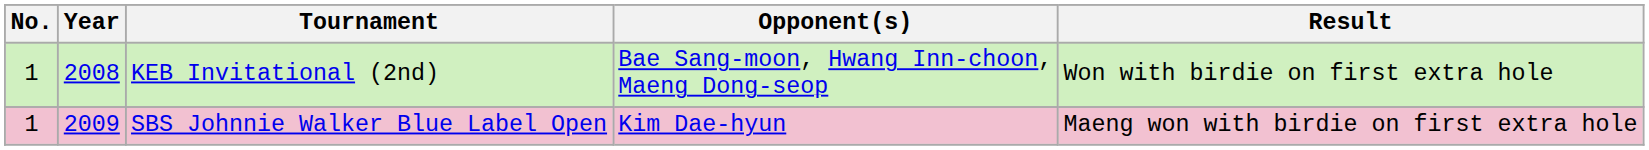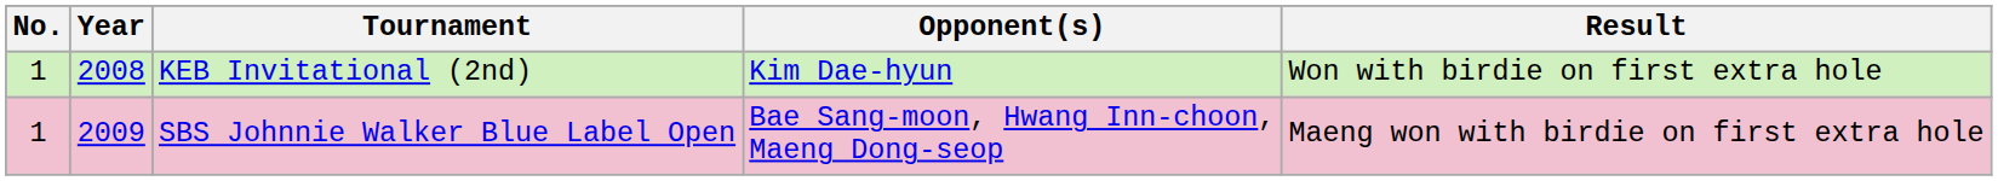KEB Invitational (2nd) | Opponent(s): Bae Sang-moon, Hwang Inn-choon, Maeng Dong-seop -> Kim Dae-hyun
SBS Johnnie Walker Blue Label Open | Opponent(s): Kim Dae-hyun -> Bae Sang-moon, Hwang Inn-choon, Maeng Dong-seop
